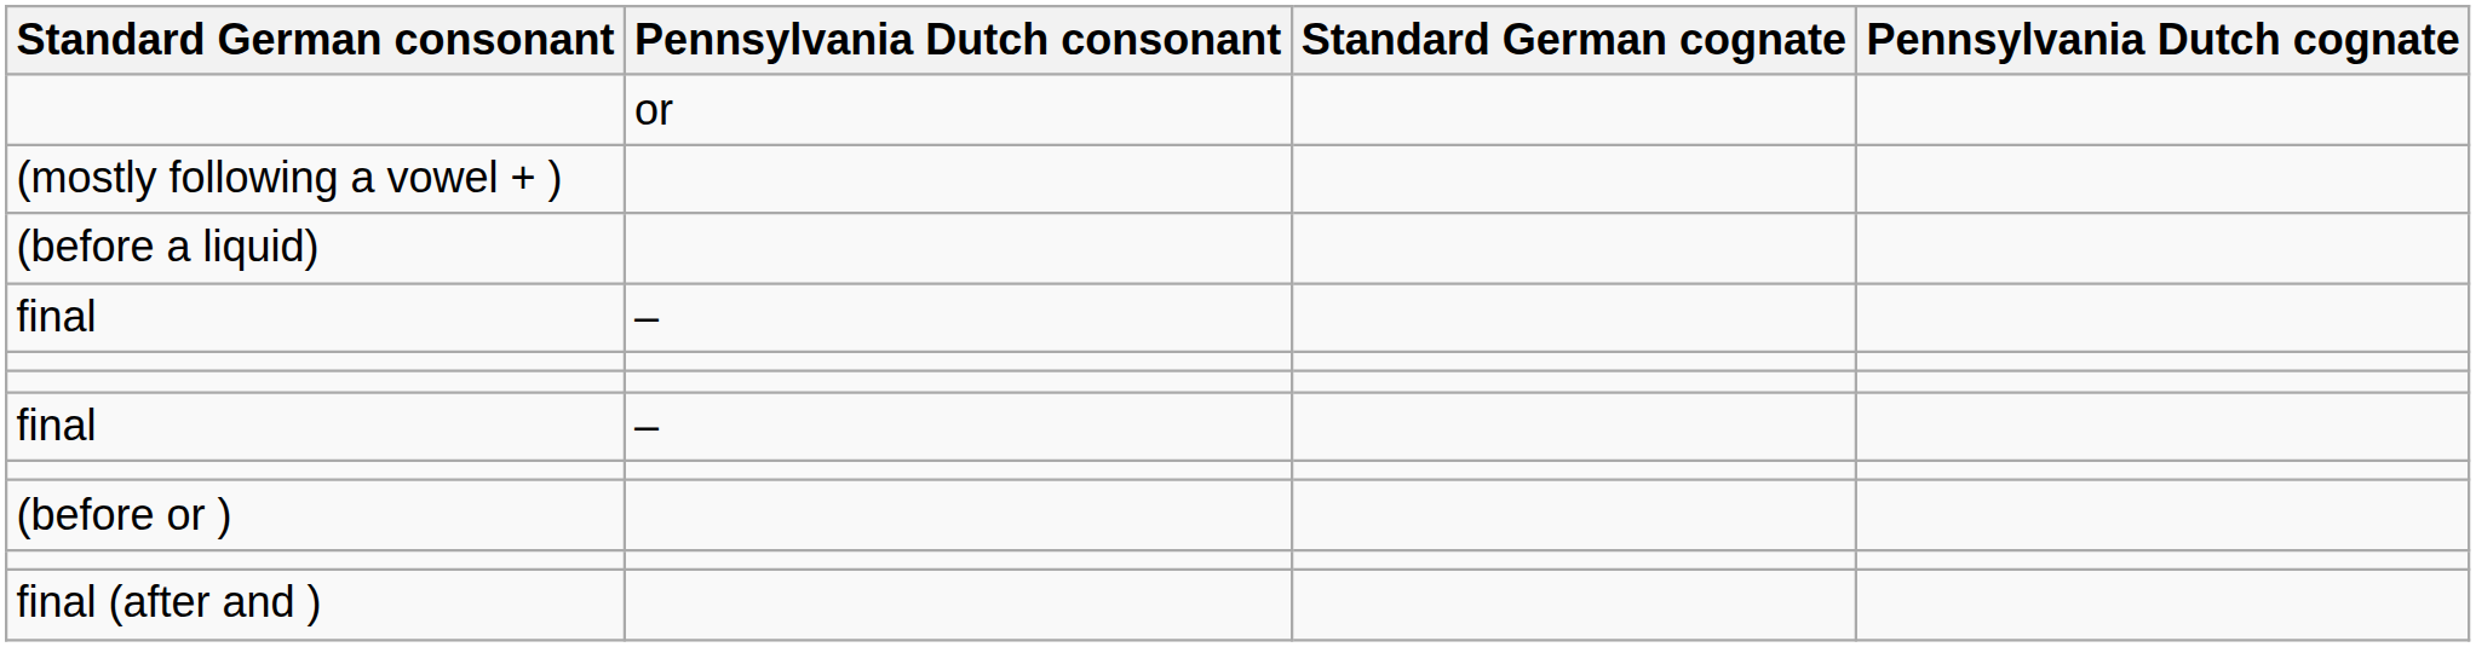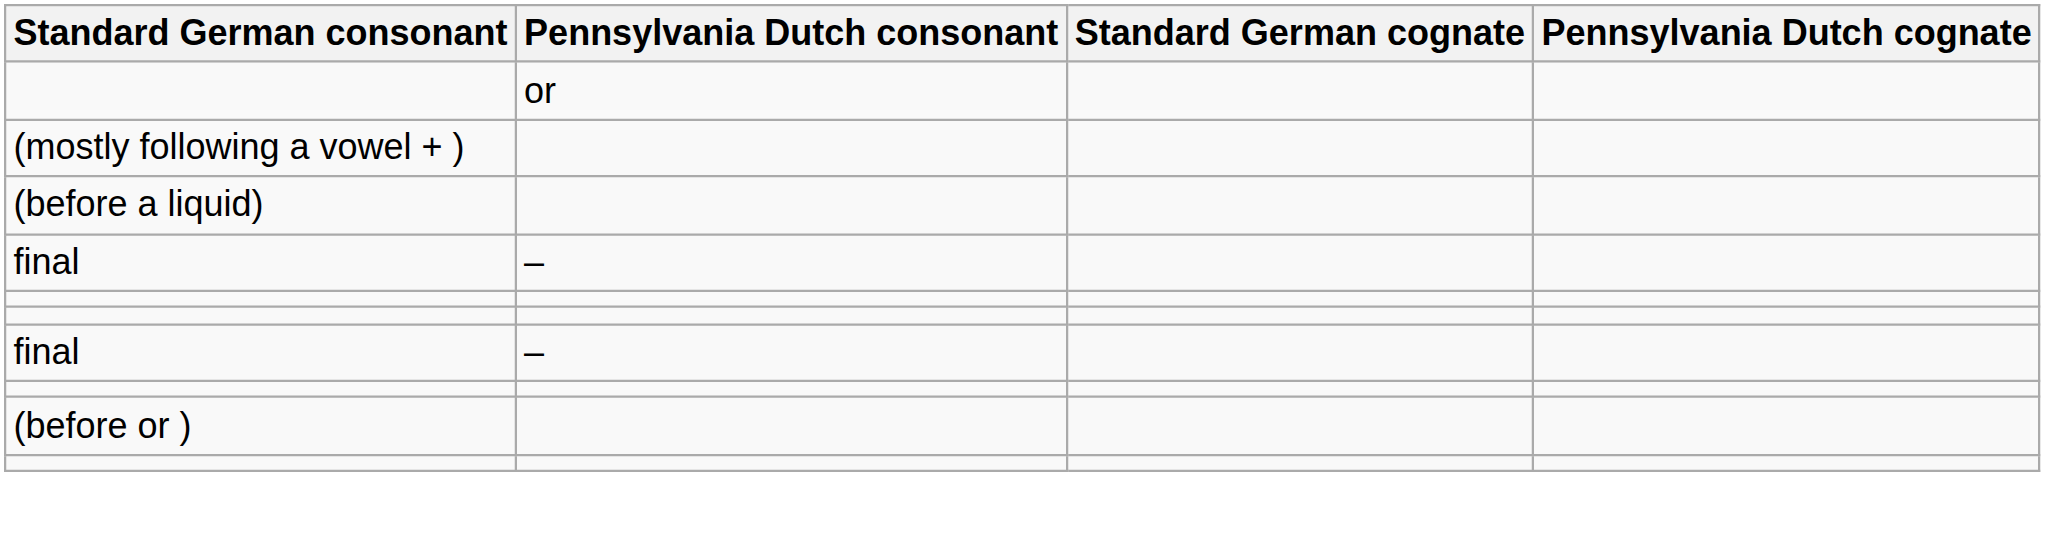- row: final (after and )
